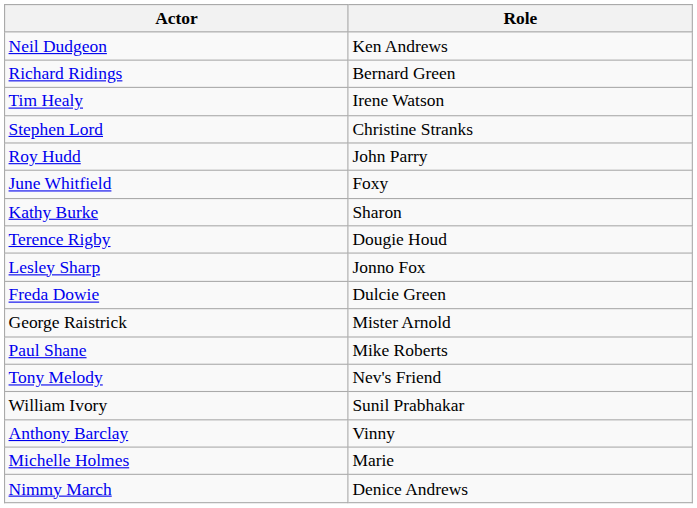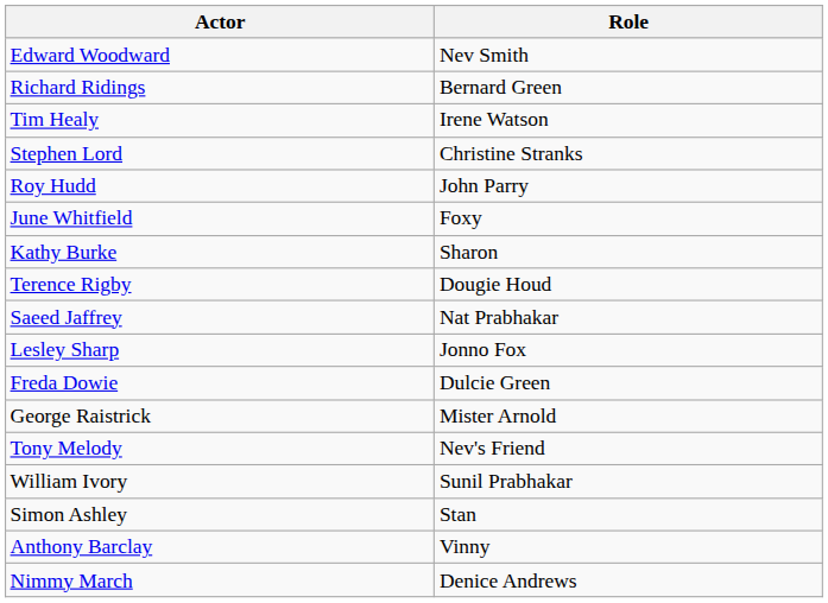+ row: Edward Woodward | Nev Smith
- row: Neil Dudgeon | Ken Andrews
+ row: Saeed Jaffrey | Nat Prabhakar
- row: Paul Shane | Mike Roberts
+ row: Simon Ashley | Stan
- row: Michelle Holmes | Marie
